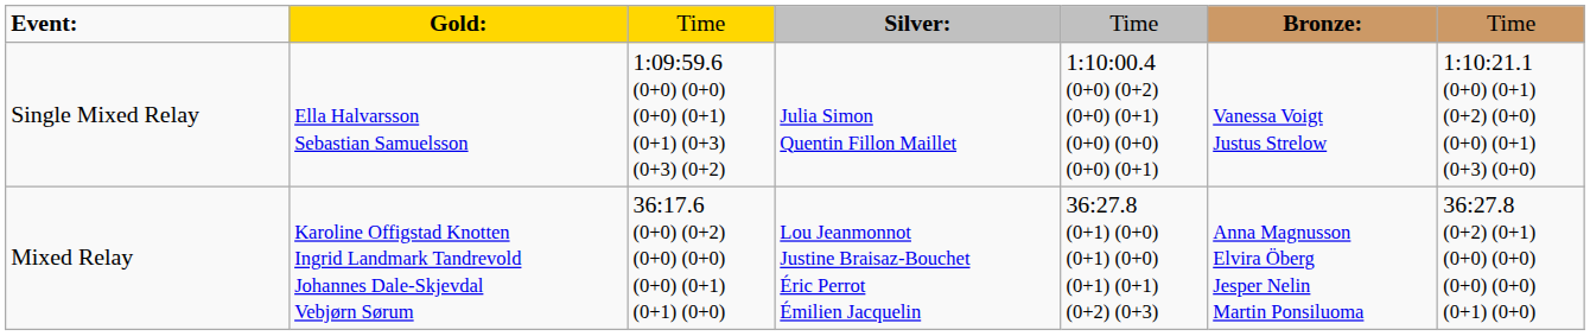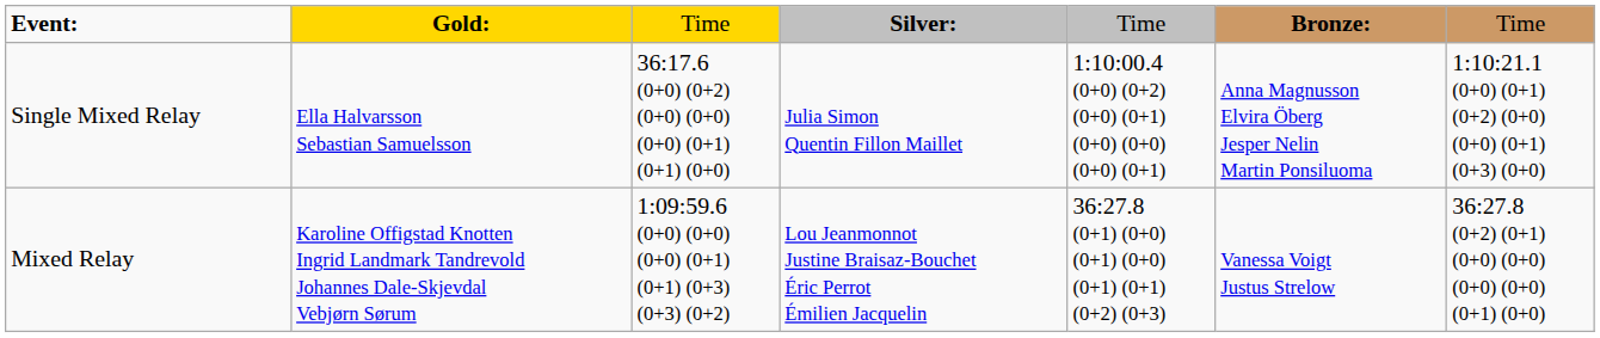Single Mixed Relay | column 3: 1:09:59.6 (0+0) (0+0) (0+0) (0+1) (0+1) (0+3) (0+3) (0+2) -> 36:17.6 (0+0) (0+2) (0+0) (0+0) (0+0) (0+1) (0+1) (0+0)
Single Mixed Relay | column 6: Vanessa Voigt Justus Strelow -> Anna Magnusson Elvira Öberg Jesper Nelin Martin Ponsiluoma
Mixed Relay | column 3: 36:17.6 (0+0) (0+2) (0+0) (0+0) (0+0) (0+1) (0+1) (0+0) -> 1:09:59.6 (0+0) (0+0) (0+0) (0+1) (0+1) (0+3) (0+3) (0+2)
Mixed Relay | column 6: Anna Magnusson Elvira Öberg Jesper Nelin Martin Ponsiluoma -> Vanessa Voigt Justus Strelow
